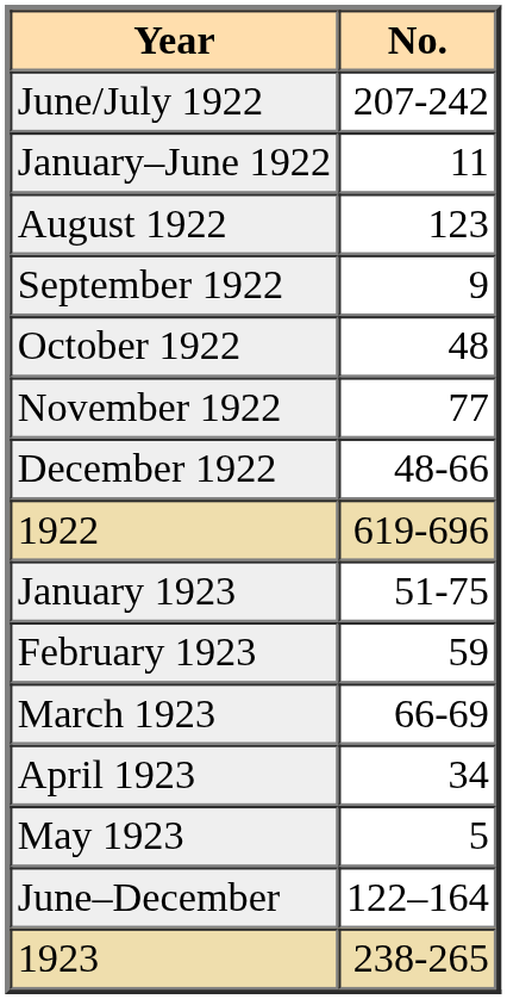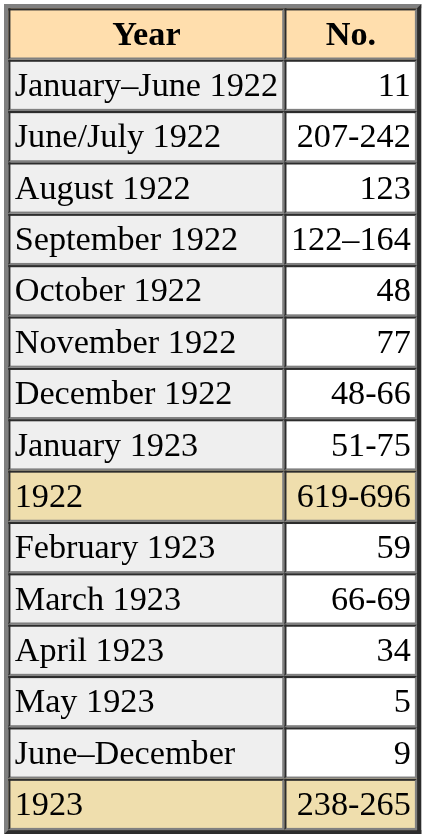rows swapped: January–June 1922 <-> June/July 1922
September 1922 | No.: 9 -> 122–164
rows swapped: 1922 <-> January 1923
June–December | No.: 122–164 -> 9
